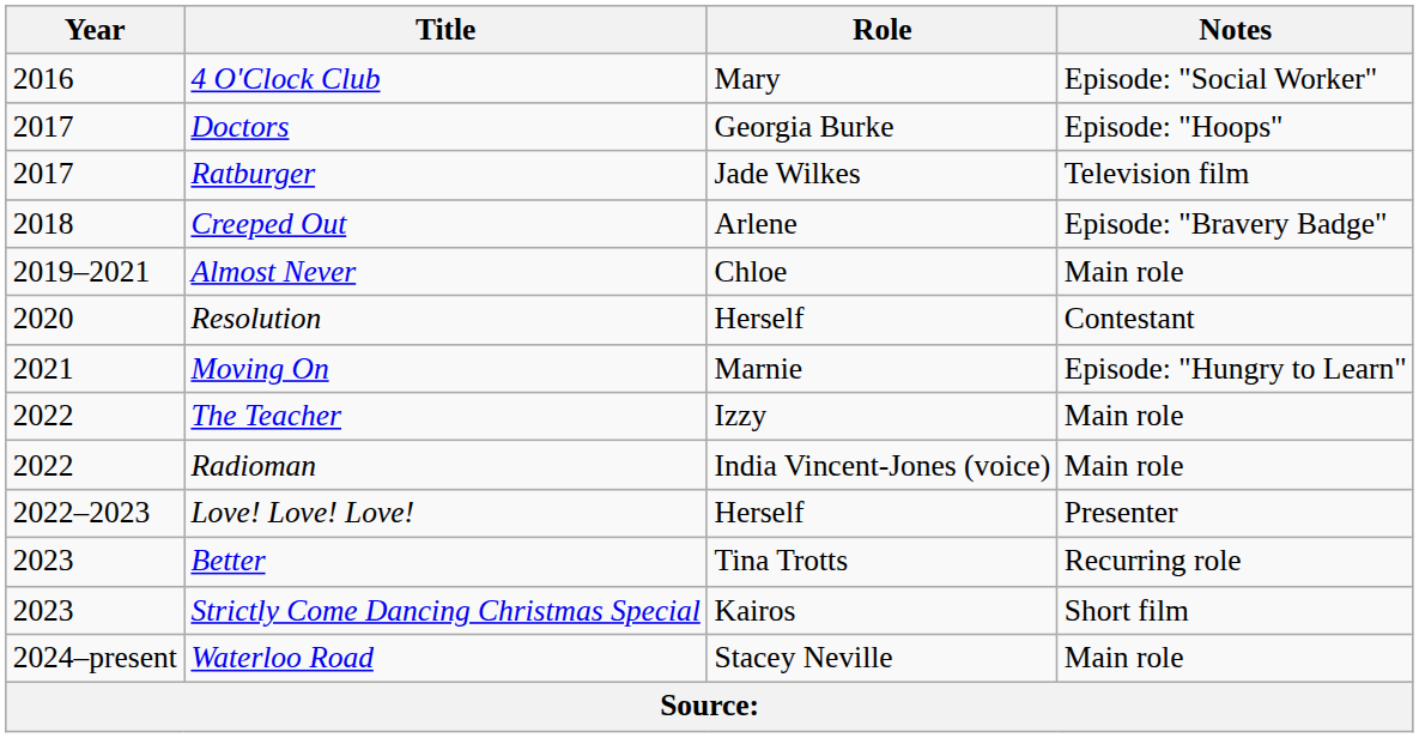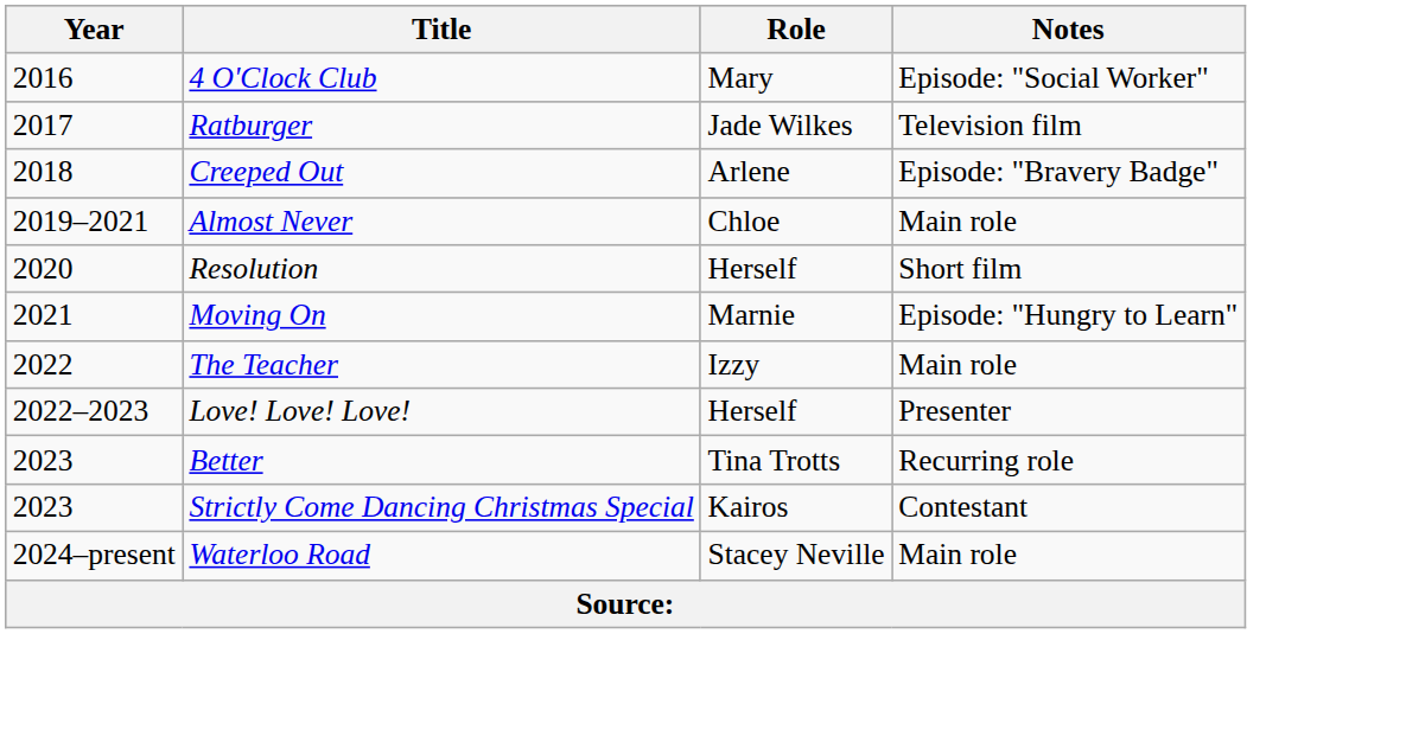- row: 2017 | Doctors | Georgia Burke | Episode: "Hoops"
Resolution | Notes: Contestant -> Short film
- row: 2022 | Radioman | India Vincent-Jones (voice) | Main role
Strictly Come Dancing Christmas Special | Notes: Short film -> Contestant
